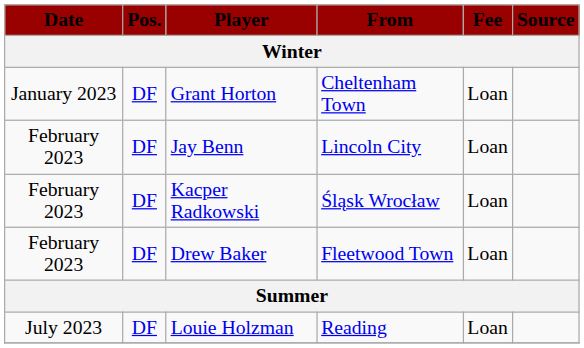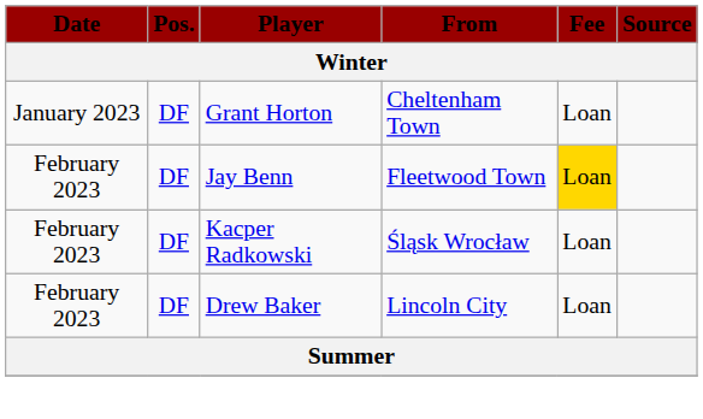Jay Benn | From: Lincoln City -> Fleetwood Town
Jay Benn | Fee: no background -> gold background
Drew Baker | From: Fleetwood Town -> Lincoln City
- row: July 2023 | DF | Louie Holzman | Reading | Loan
